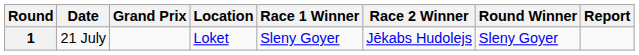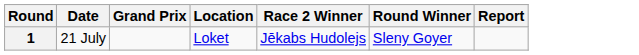- column: Race 1 Winner | Sleny Goyer
